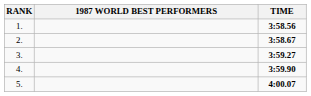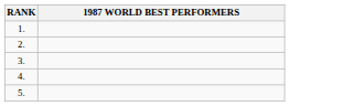- column: TIME | 3:58.56 | 3:58.67 | 3:59.27 | 3:59.90 | 4:00.07
